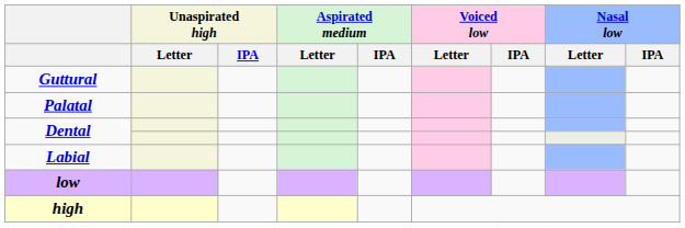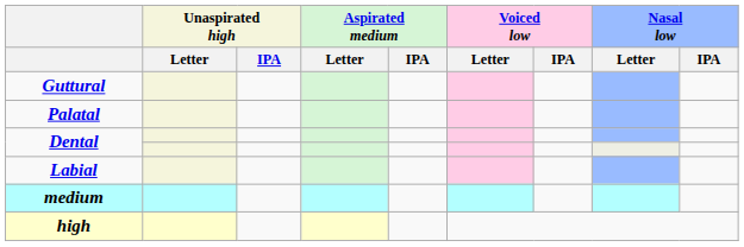- row: low
+ row: medium
